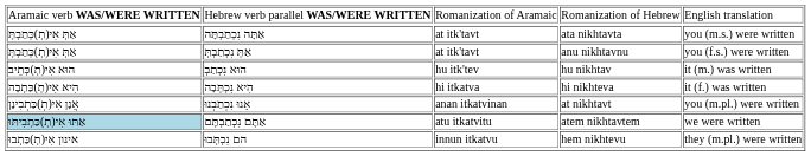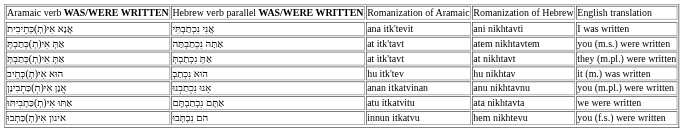+ row: אֲנָא אִי(תְ)כְּתֵיבִית | אֲנִי נִכְתַבְתִּי | ana itk'tevit | ani nikhtavti | I was written
אַתָּה נִכְתַבְתָּה | column 4: ata nikhtavta -> atem nikhtavtem
אַתְּ נִכְתַבְתְּ | column 4: anu nikhtavnu -> at nikhtavt
אַתְּ נִכְתַבְתְּ | column 5: you (f.s.) were written -> they (m.pl.) were written
- row: הִיא אִי(תְ)כַּתְבָה | הִיא נִכְתְּבָה | hi itkatva | hi nikhteva | it (f.) was written
אָנוּ נִכְתַבְנוּ | column 4: at nikhtavt -> anu nikhtavnu
אַתֶּם נִכְתַבְתֶּם | column 1: lightblue background -> no background
אַתֶּם נִכְתַבְתֶּם | column 4: atem nikhtavtem -> ata nikhtavta
הם נִכְתְּבוּ | column 5: they (m.pl.) were written -> you (f.s.) were written
